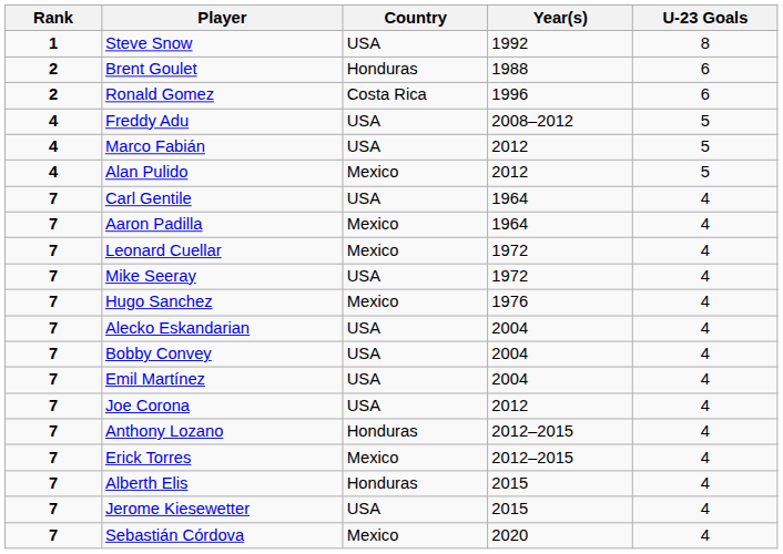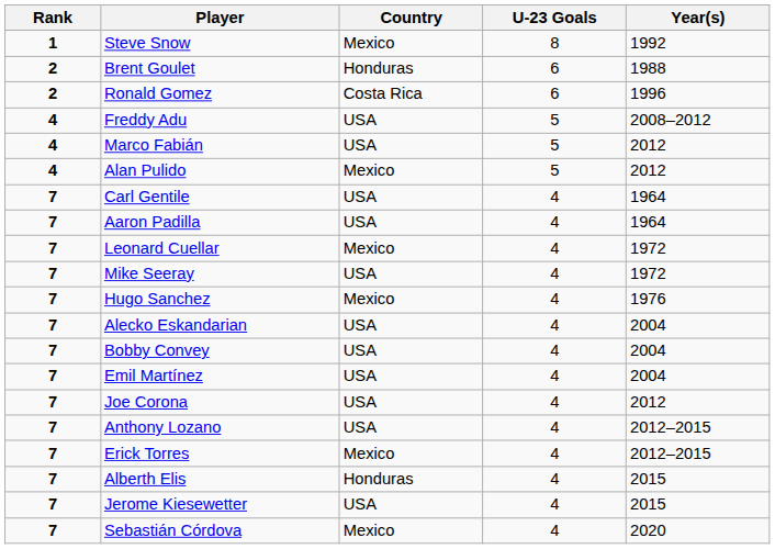columns swapped: Year(s) <-> U-23 Goals
Steve Snow | Country: USA -> Mexico
Aaron Padilla | Country: Mexico -> USA
Anthony Lozano | Country: Honduras -> USA
